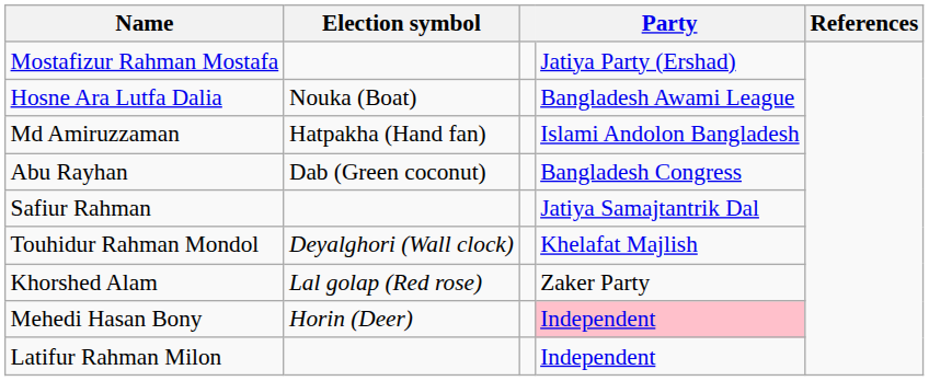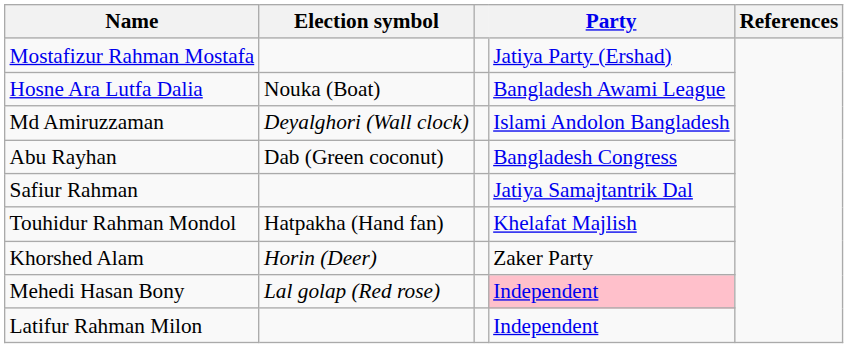Md Amiruzzaman | Election symbol: Hatpakha (Hand fan) -> Deyalghori (Wall clock)
Touhidur Rahman Mondol | Election symbol: Deyalghori (Wall clock) -> Hatpakha (Hand fan)
Khorshed Alam | Election symbol: Lal golap (Red rose) -> Horin (Deer)
Mehedi Hasan Bony | Election symbol: Horin (Deer) -> Lal golap (Red rose)
